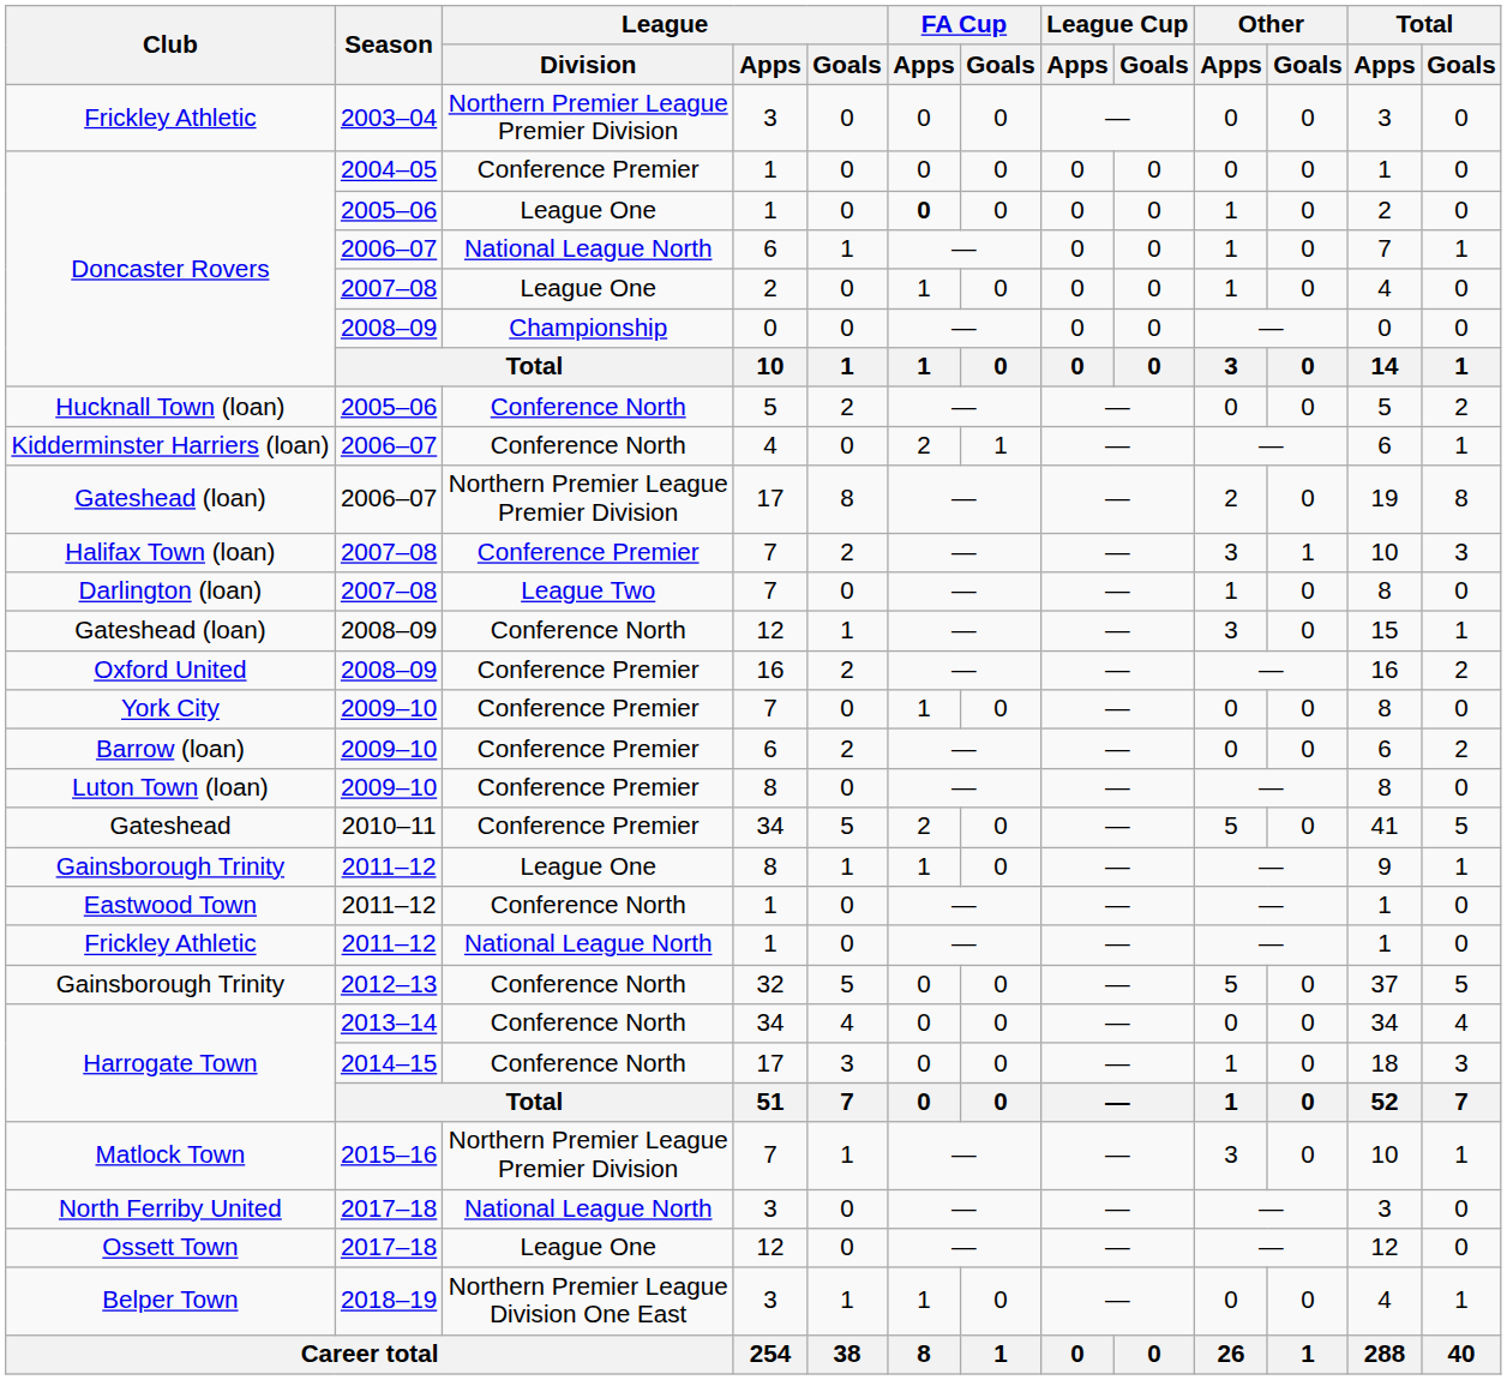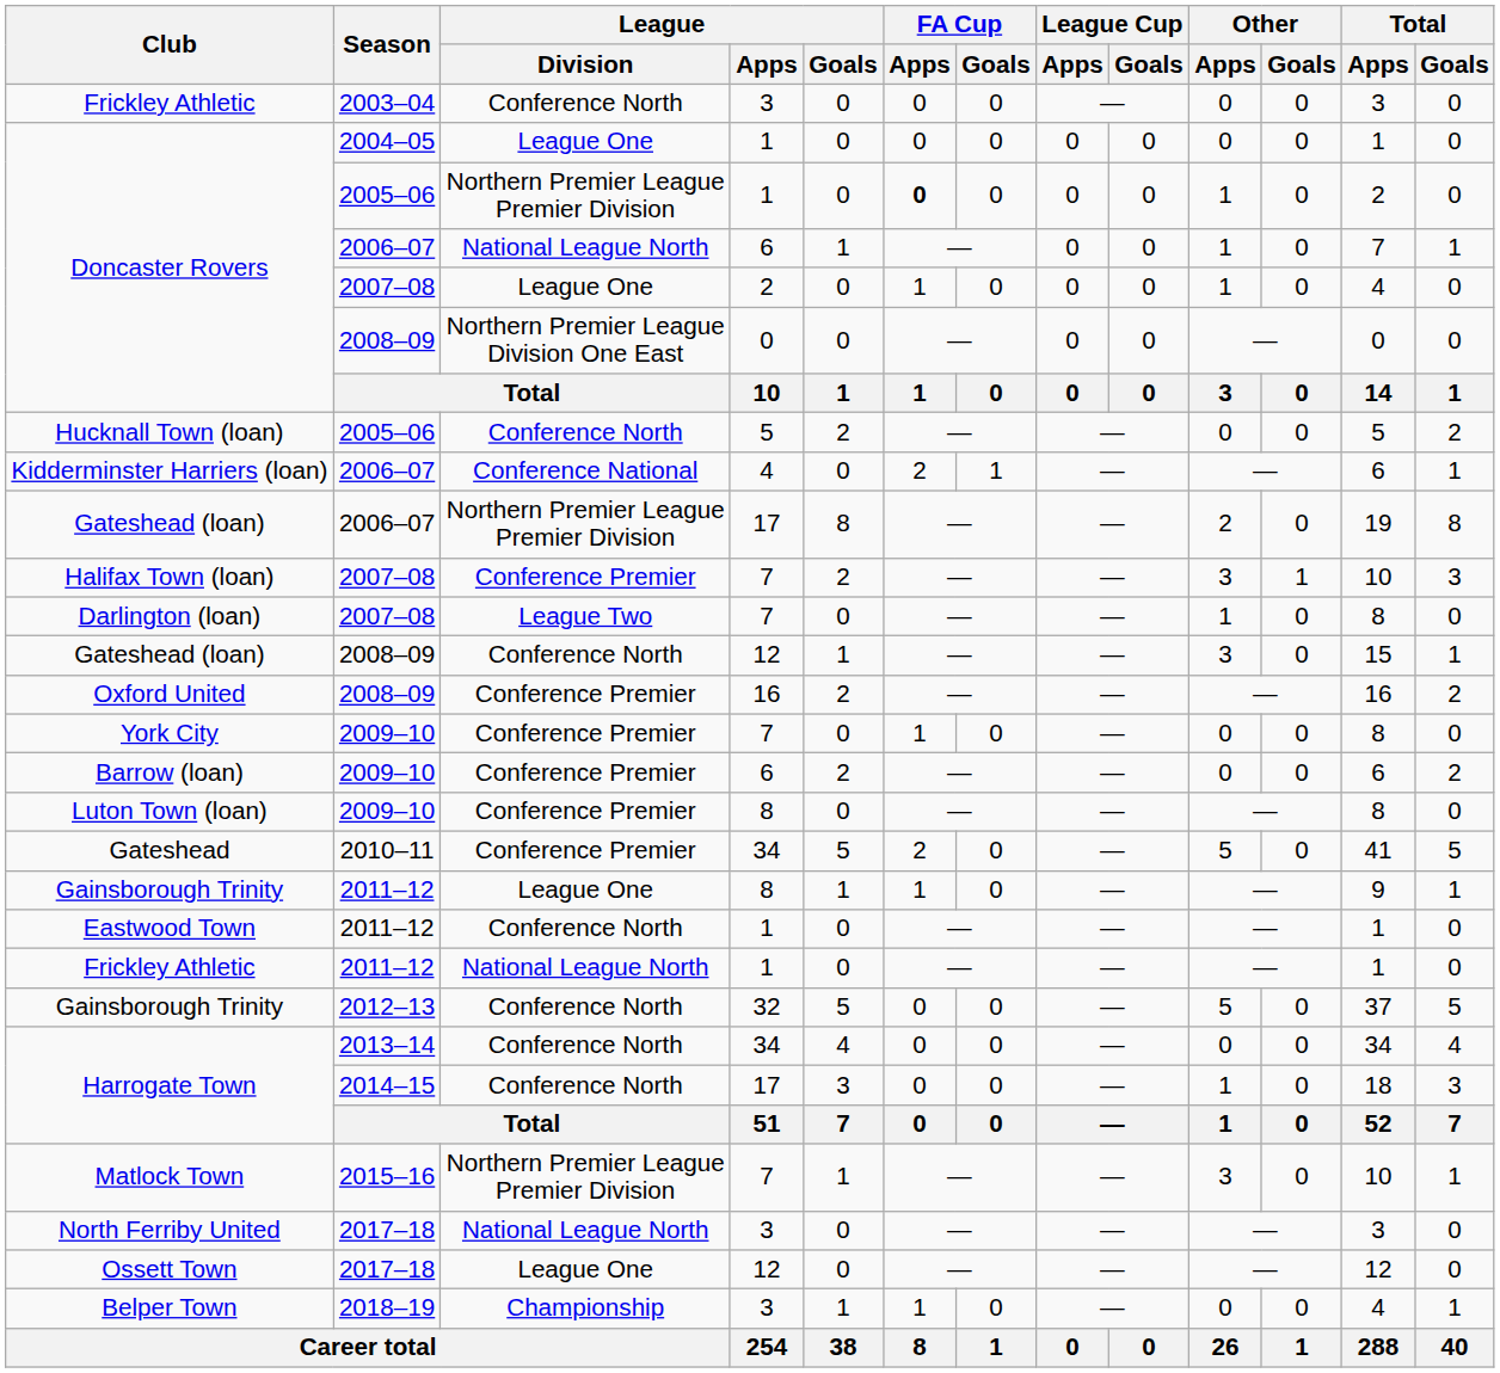Frickley Athletic / 2003–04 | League / Division: Northern Premier League Premier Division -> Conference North
Doncaster Rovers / 2004–05 | League / Division: Conference Premier -> League One
Doncaster Rovers / 2005–06 | League / Division: League One -> Northern Premier League Premier Division
Doncaster Rovers / 2008–09 | League / Division: Championship -> Northern Premier League Division One East
Kidderminster Harriers (loan) | League / Division: Conference North -> Conference National
Belper Town | League / Division: Northern Premier League Division One East -> Championship
